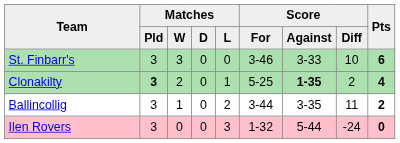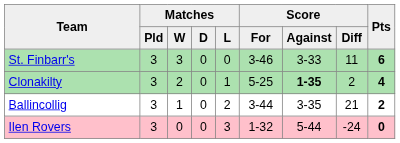St. Finbarr's | Score / Diff: 10 -> 11
Clonakilty | Matches / Pld: bold -> normal
Ballincollig | Score / Diff: 11 -> 21
